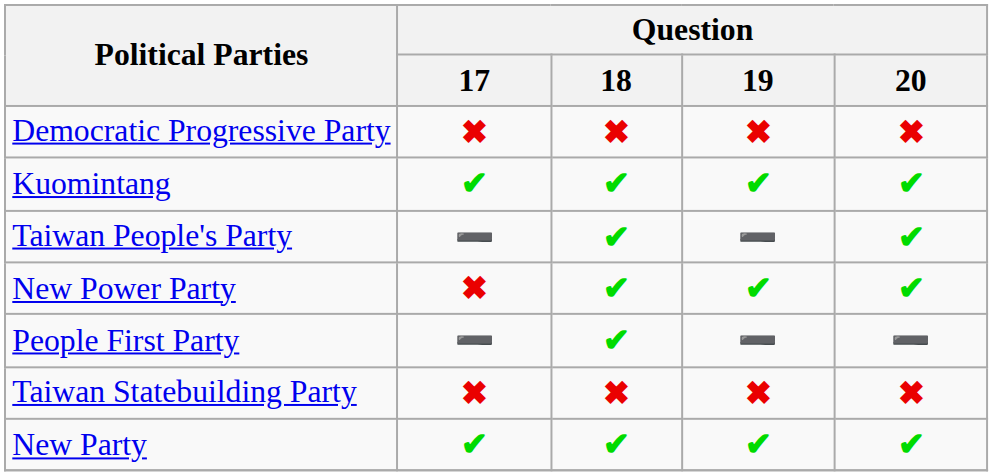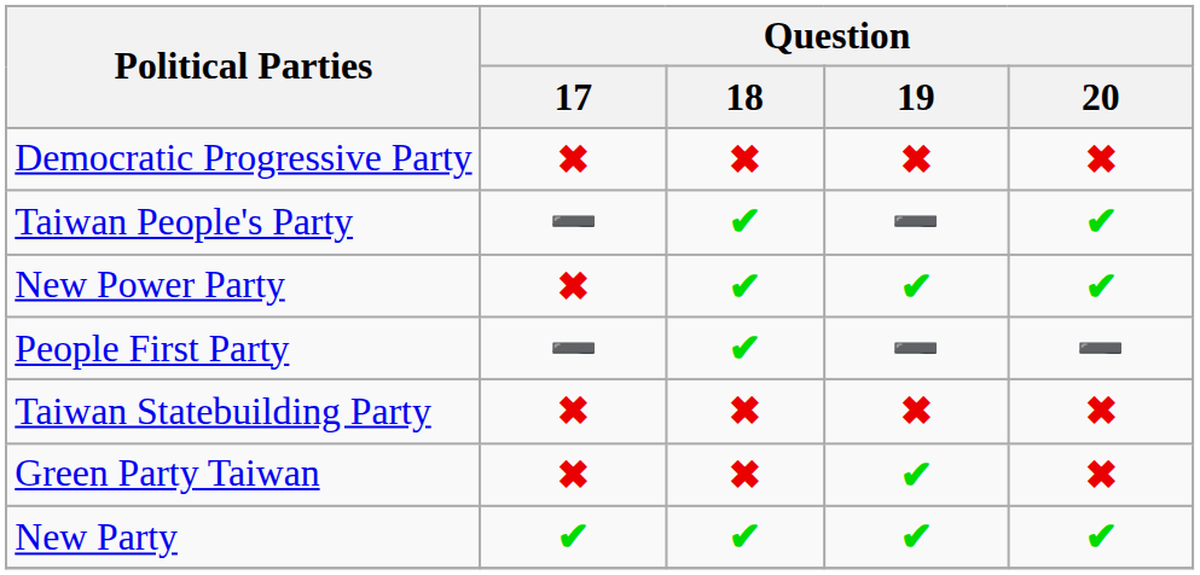- row: Kuomintang | ✔ | ✔ | ✔ | ✔
+ row: Green Party Taiwan | ✖ | ✖ | ✔ | ✖
